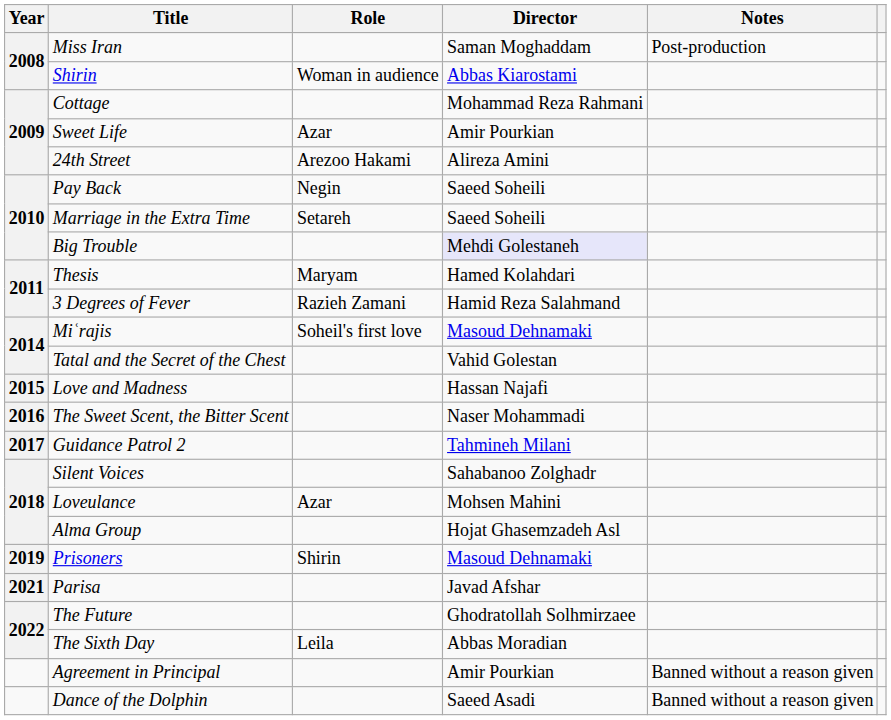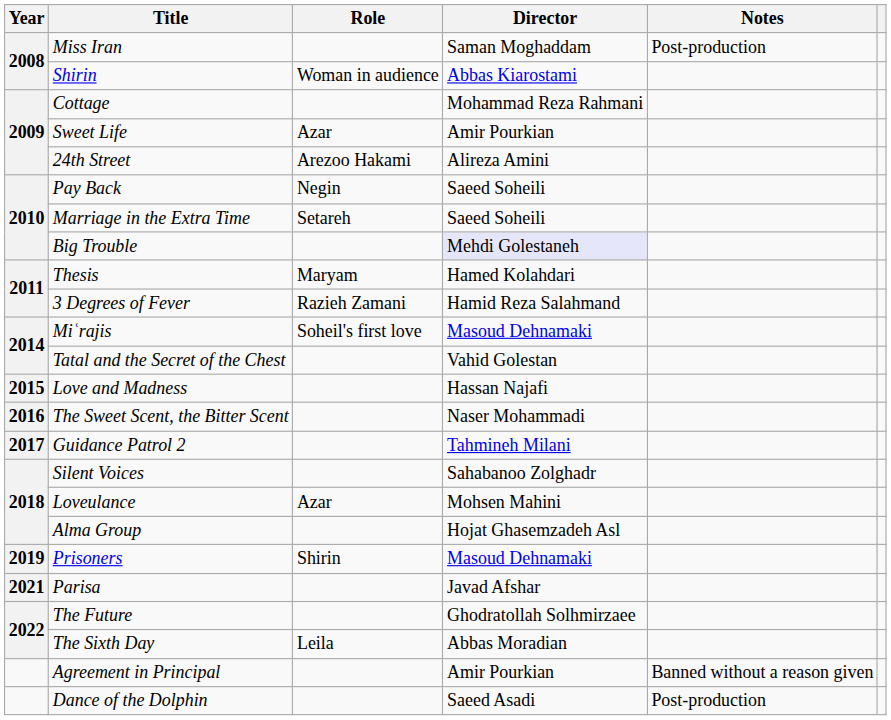Dance of the Dolphin | Notes: Banned without a reason given -> Post-production
